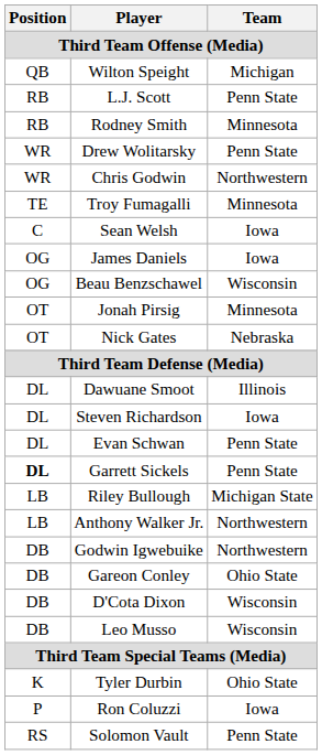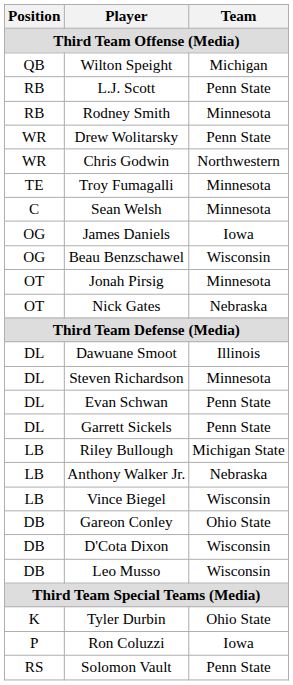Sean Welsh | Team: Iowa -> Minnesota
Steven Richardson | Team: Iowa -> Minnesota
Garrett Sickels | Position: bold -> normal
Anthony Walker Jr. | Team: Northwestern -> Nebraska
+ row: LB | Vince Biegel | Wisconsin
- row: DB | Godwin Igwebuike | Northwestern
